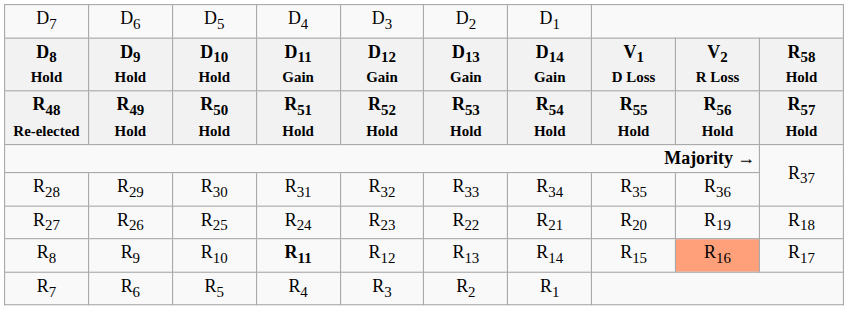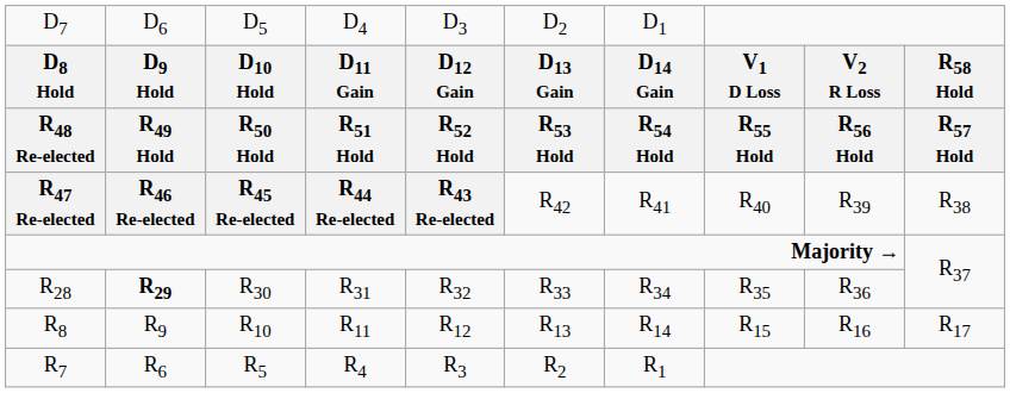+ row: R47 Re-elected | R46 Re-elected | R45 Re-elected | R44 Re-elected | R43 Re-elected | R42 | R41 | R40 | R39 | R38
R28 | column 2: normal -> bold
- row: R27 | R26 | R25 | R24 | R23 | R22 | R21 | R20 | R19 | R18
R8 | column 4: bold -> normal
R8 | column 9: lightsalmon background -> no background
